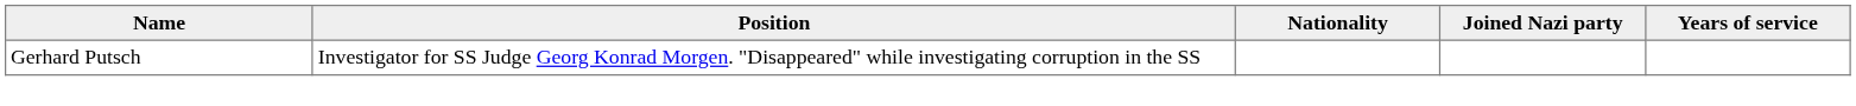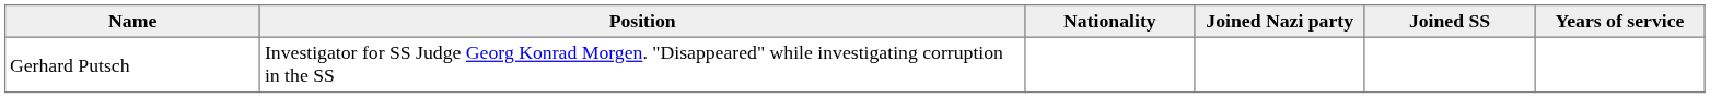+ column: Joined SS
